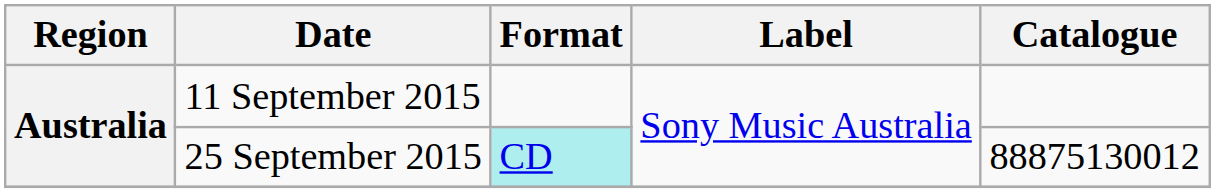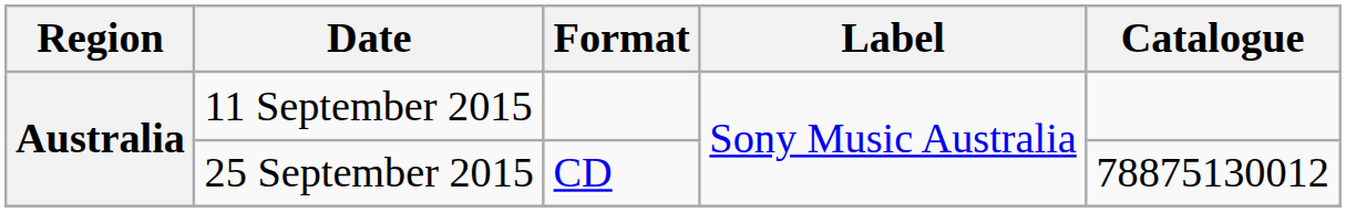25 September 2015 | Format: paleturquoise background -> no background
25 September 2015 | Catalogue: 88875130012 -> 78875130012
